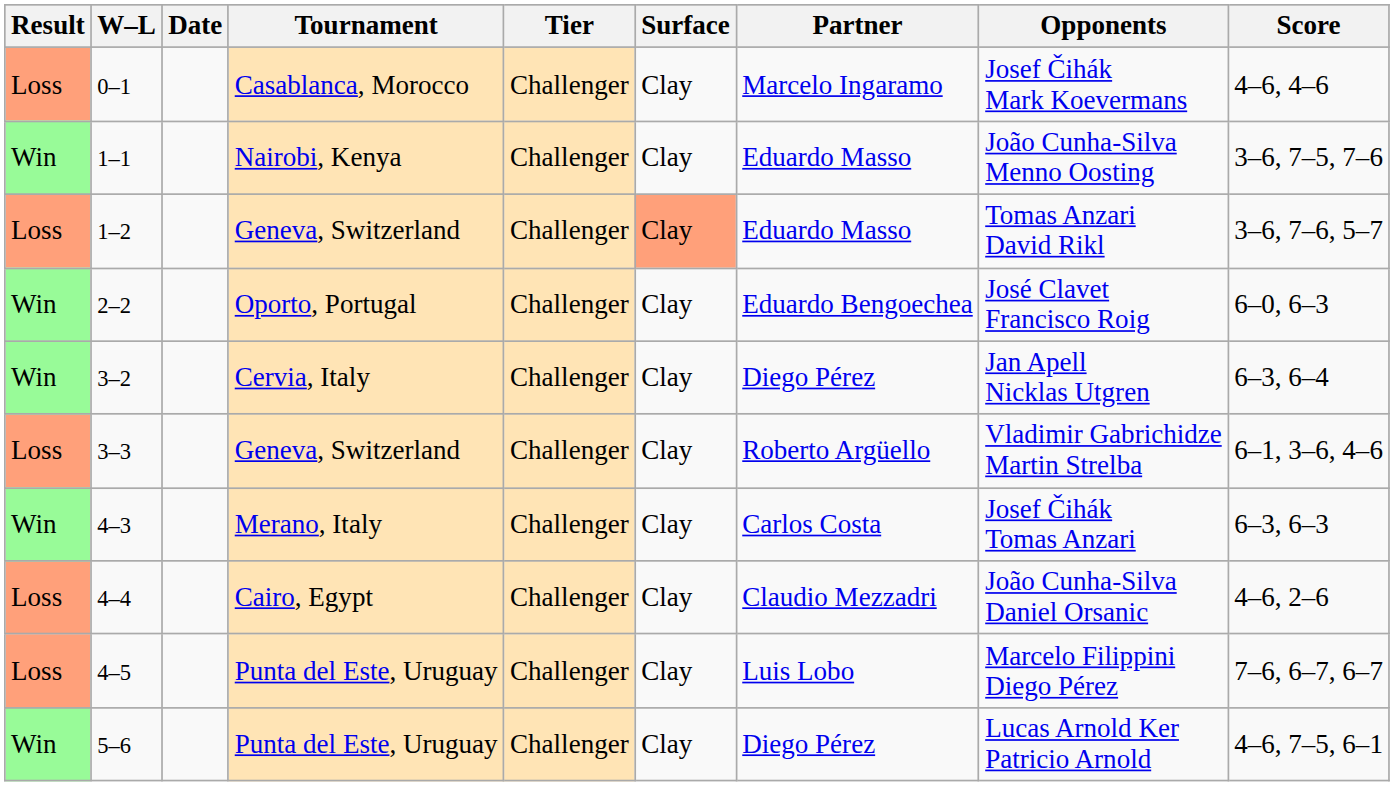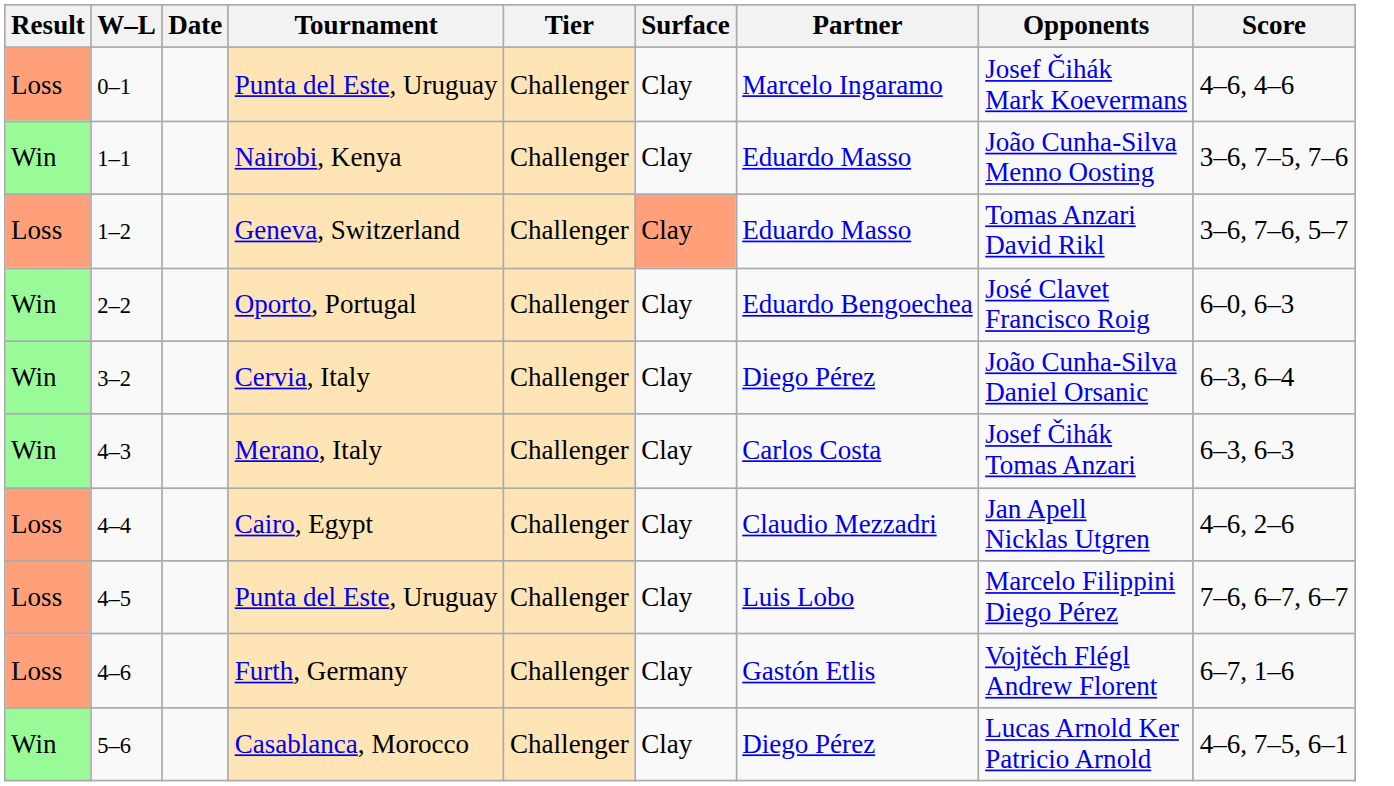0–1 | Tournament: Casablanca, Morocco -> Punta del Este, Uruguay
3–2 | Opponents: Jan Apell Nicklas Utgren -> João Cunha-Silva Daniel Orsanic
- row: Loss | 3–3 | Geneva, Switzerland | Challenger | Clay | Roberto Argüello | Vladimir Gabrichidze Martin Strelba | 6–1, 3–6, 4–6
4–4 | Opponents: João Cunha-Silva Daniel Orsanic -> Jan Apell Nicklas Utgren
+ row: Loss | 4–6 | Furth, Germany | Challenger | Clay | Gastón Etlis | Vojtěch Flégl Andrew Florent | 6–7, 1–6
5–6 | Tournament: Punta del Este, Uruguay -> Casablanca, Morocco
